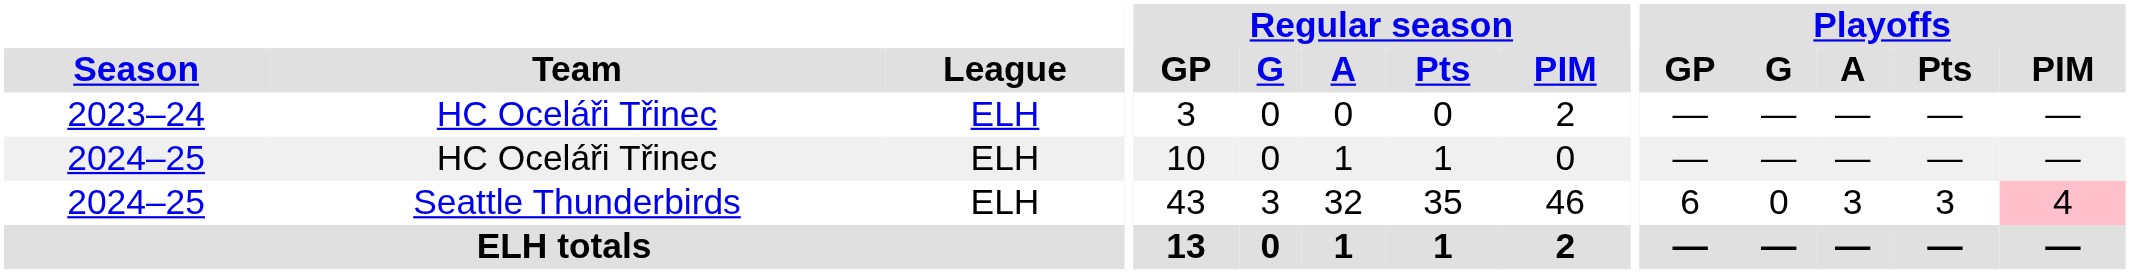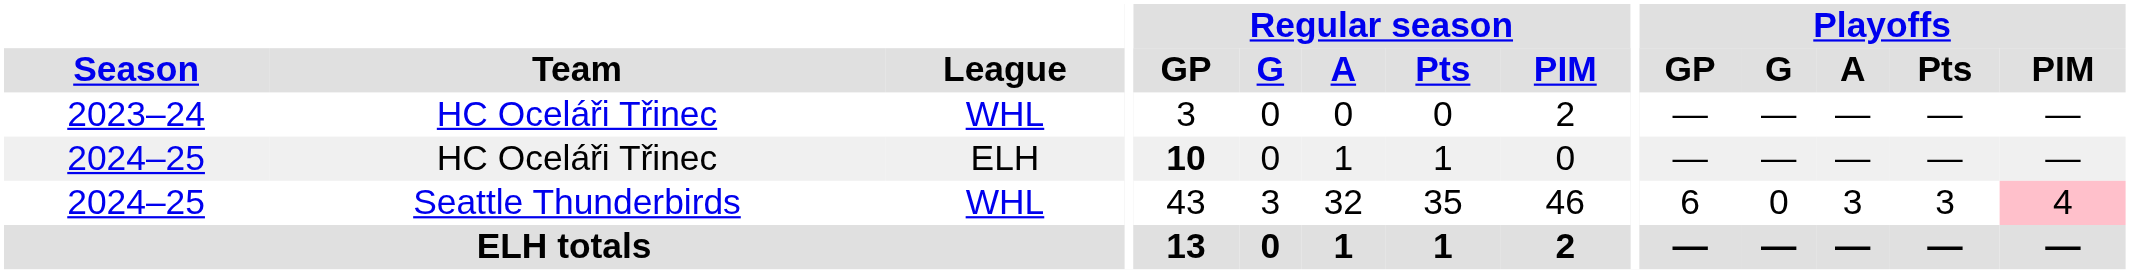2023–24 | League: ELH -> WHL
2024–25 / HC Oceláři Třinec | Regular season / GP: normal -> bold
2024–25 / Seattle Thunderbirds | League: ELH -> WHL
